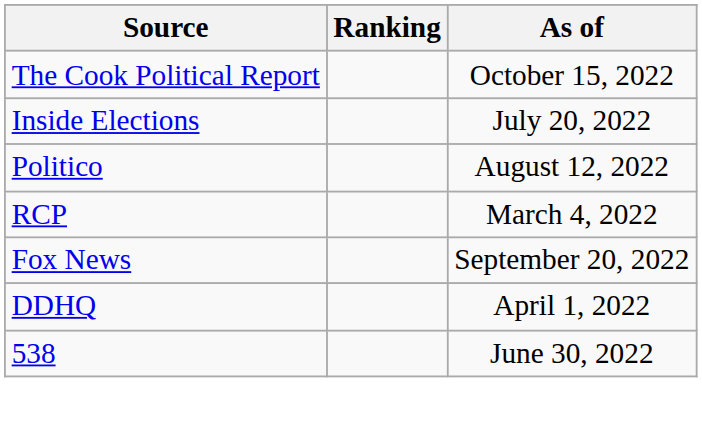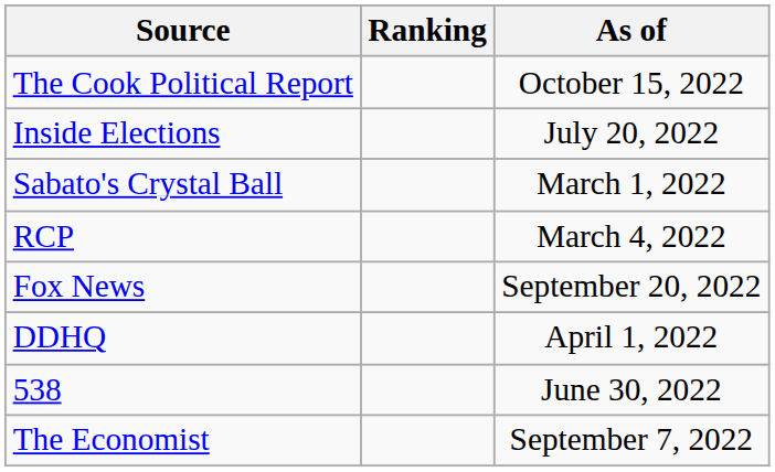+ row: Sabato's Crystal Ball | March 1, 2022
- row: Politico | August 12, 2022
+ row: The Economist | September 7, 2022
